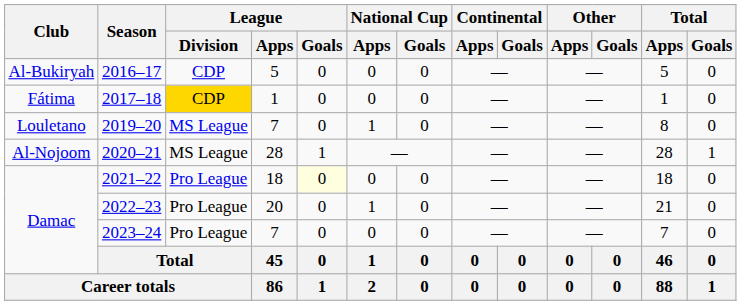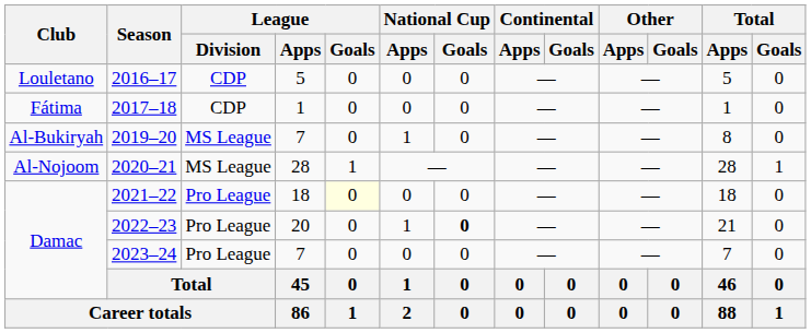2016–17 | Club: Al-Bukiryah -> Louletano
2017–18 | League / Division: gold background -> no background
2019–20 | Club: Louletano -> Al-Bukiryah
2022–23 | National Cup / Goals: normal -> bold
